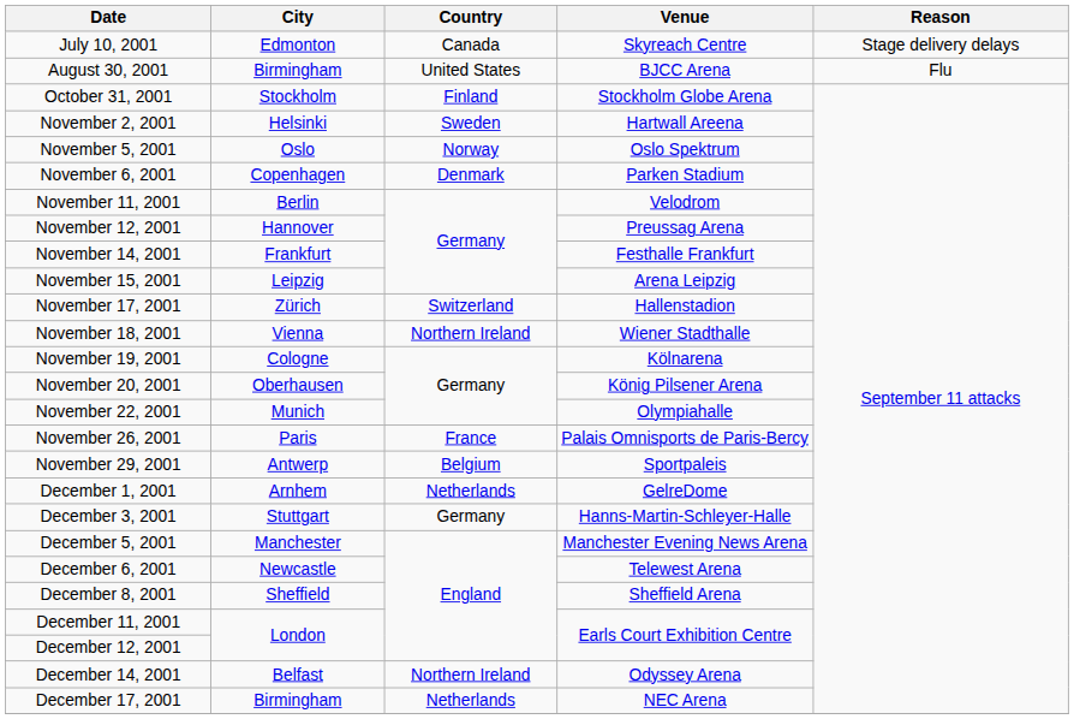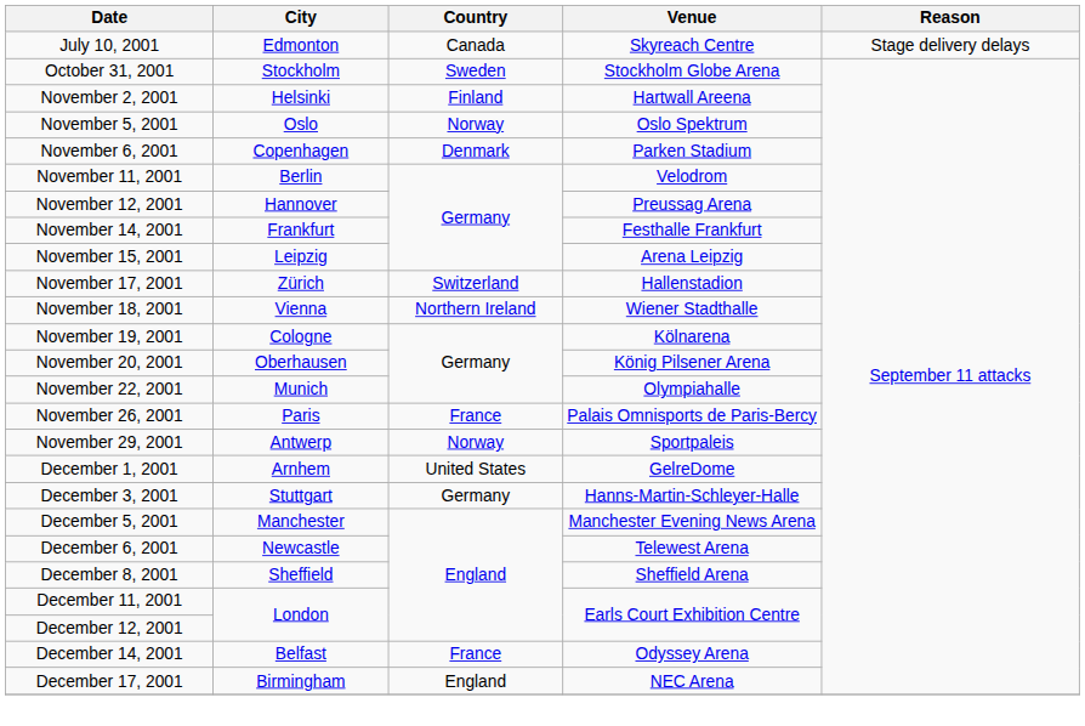- row: August 30, 2001 | Birmingham | United States | BJCC Arena | Flu
October 31, 2001 | Country: Finland -> Sweden
November 2, 2001 | Country: Sweden -> Finland
November 29, 2001 | Country: Belgium -> Norway
December 1, 2001 | Country: Netherlands -> United States
December 14, 2001 | Country: Northern Ireland -> France
December 17, 2001 | Country: Netherlands -> England
